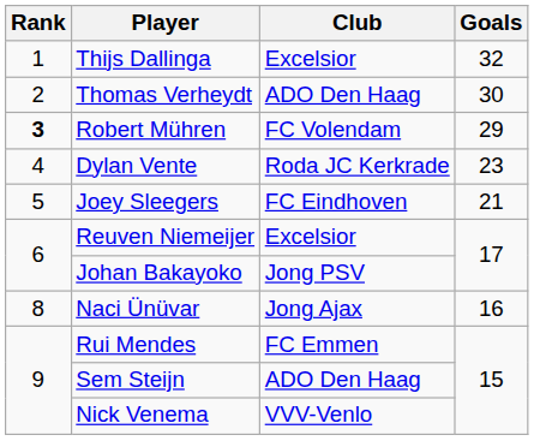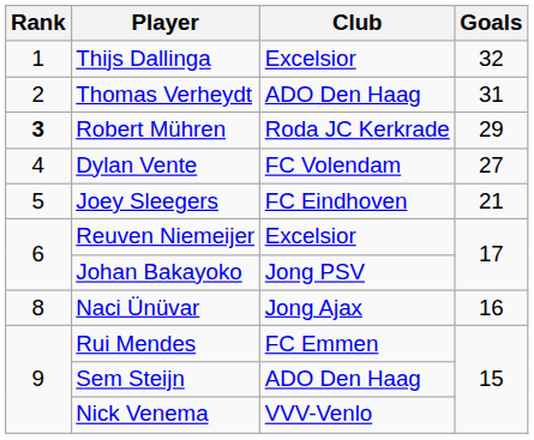Thomas Verheydt | Goals: 30 -> 31
Robert Mühren | Club: FC Volendam -> Roda JC Kerkrade
Dylan Vente | Club: Roda JC Kerkrade -> FC Volendam
Dylan Vente | Goals: 23 -> 27
